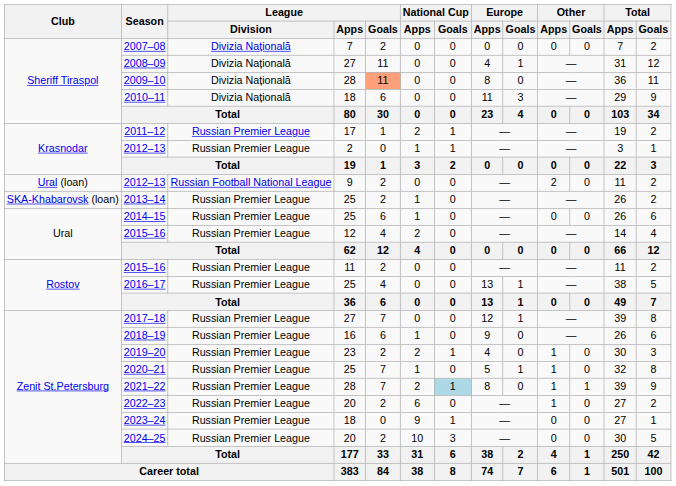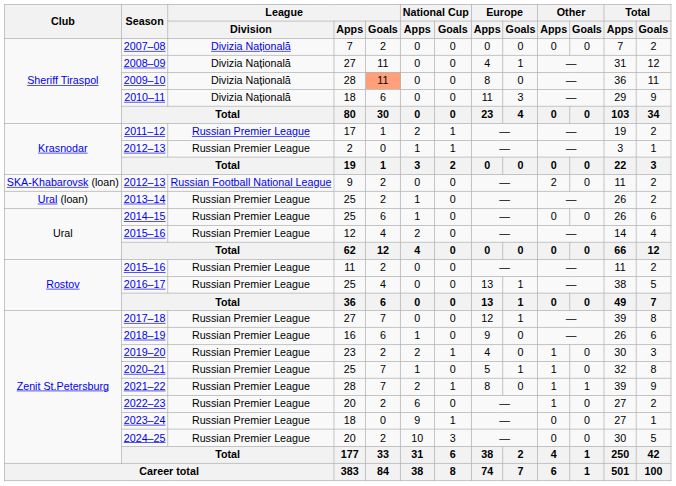2012–13 / 9 | Club: Ural (loan) -> SKA-Khabarovsk (loan)
2013–14 | Club: SKA-Khabarovsk (loan) -> Ural (loan)
2021–22 | National Cup / Goals: lightblue background -> no background
